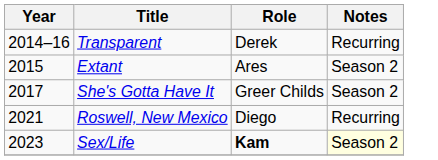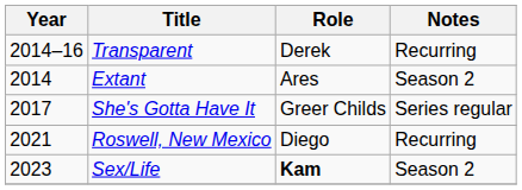Extant | Year: 2015 -> 2014
She's Gotta Have It | Notes: Season 2 -> Series regular
Sex/Life | Notes: lightyellow background -> no background
